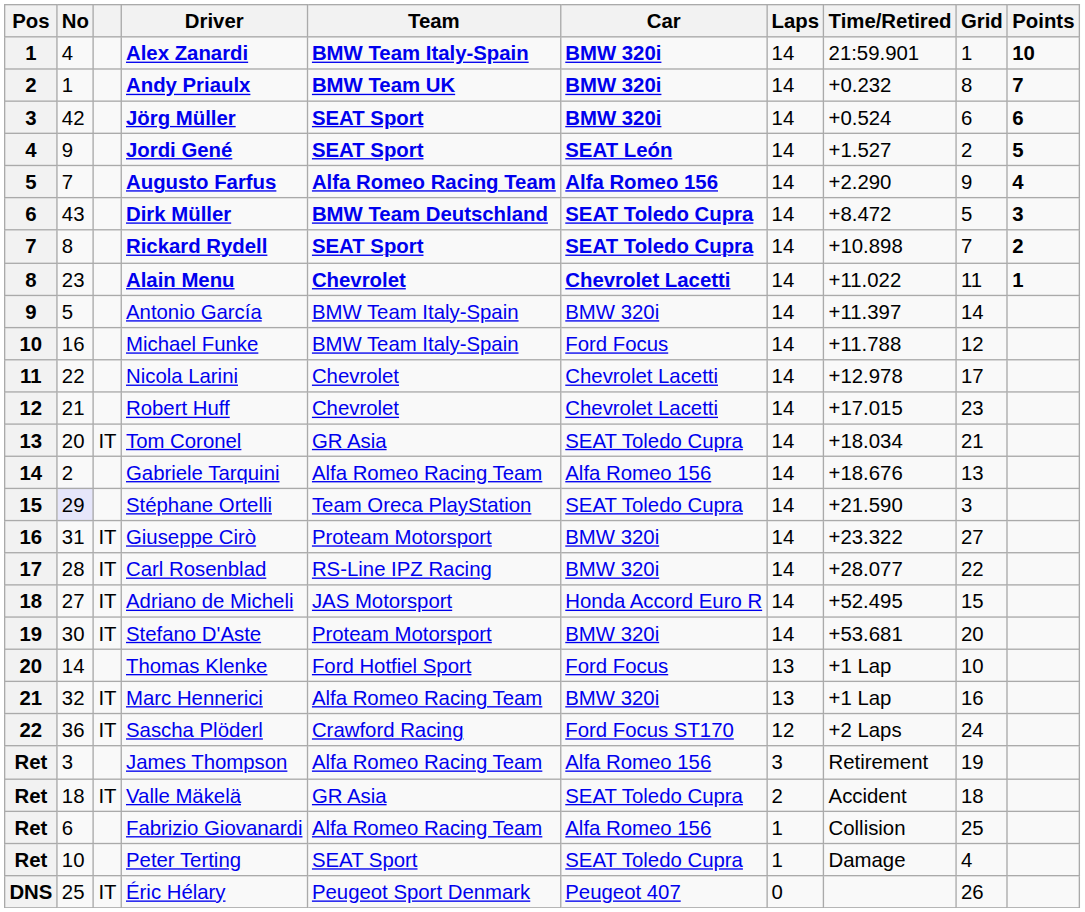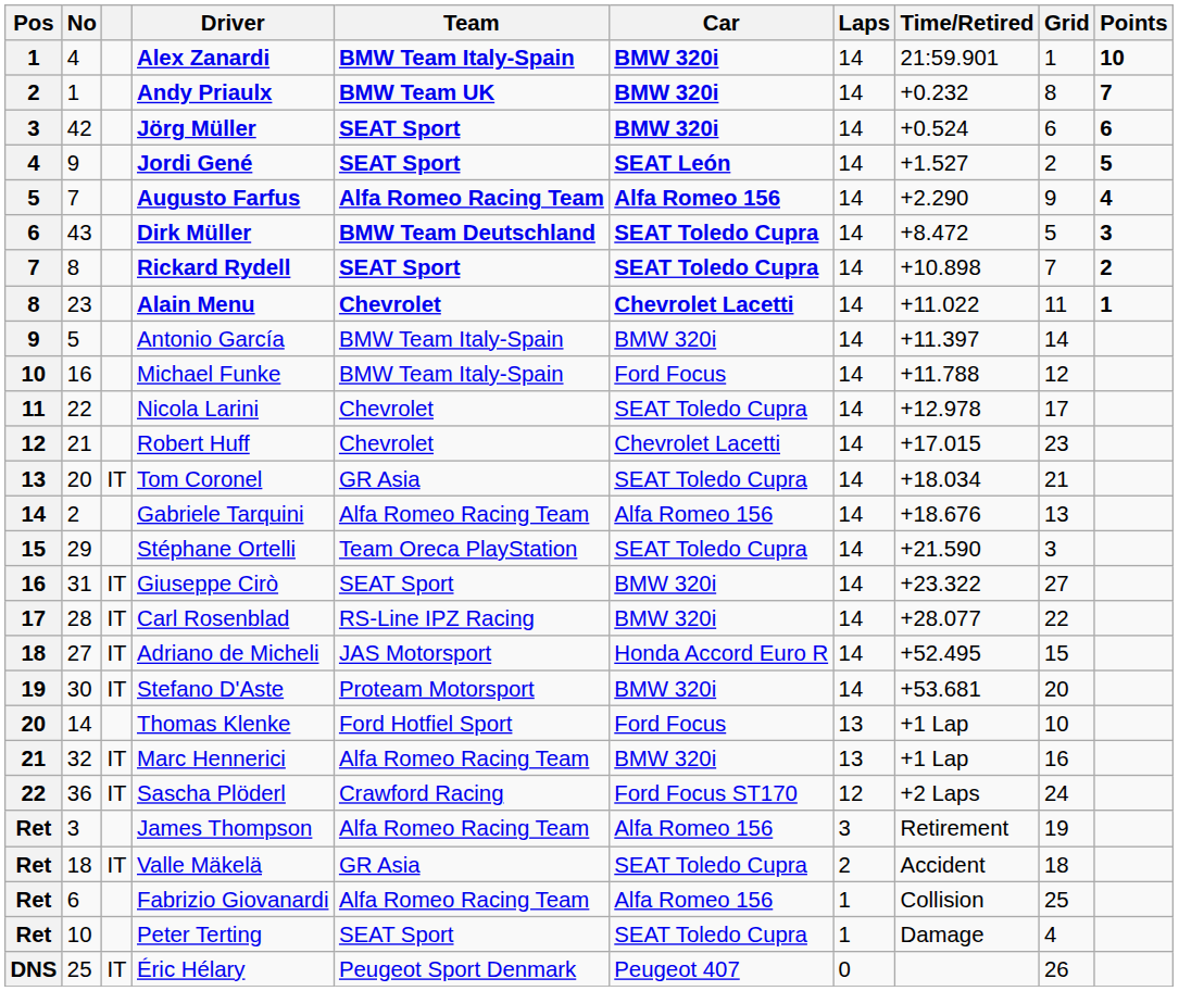Nicola Larini | Car: Chevrolet Lacetti -> SEAT Toledo Cupra
Stéphane Ortelli | No: lavender background -> no background
Giuseppe Cirò | Team: Proteam Motorsport -> SEAT Sport
